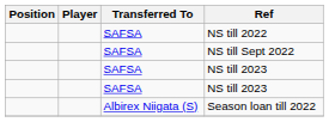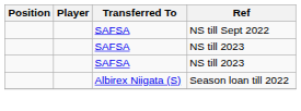- row: SAFSA | NS till 2022
